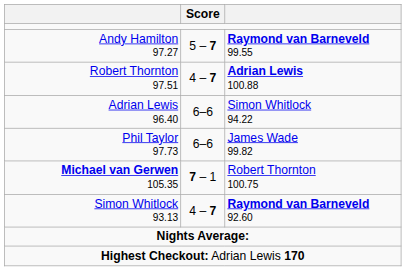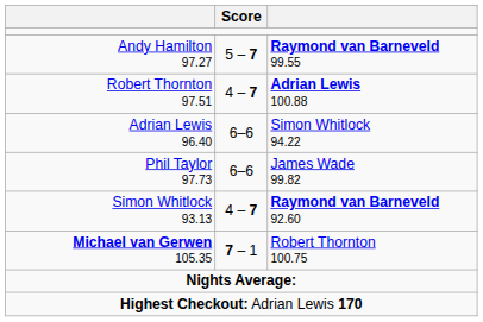rows swapped: Michael van Gerwen 105.35 <-> Simon Whitlock 93.13
